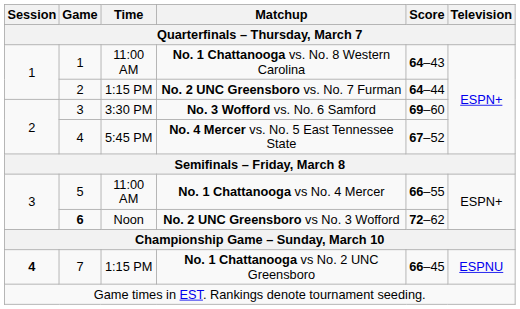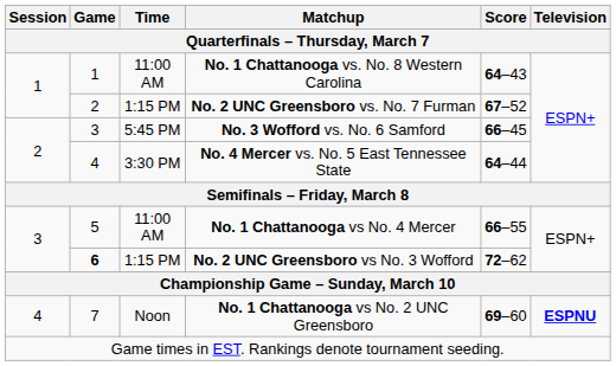No. 2 UNC Greensboro vs. No. 7 Furman | Score: 64–44 -> 67–52
No. 3 Wofford vs. No. 6 Samford | Time: 3:30 PM -> 5:45 PM
No. 3 Wofford vs. No. 6 Samford | Score: 69–60 -> 66–45
No. 4 Mercer vs. No. 5 East Tennessee State | Time: 5:45 PM -> 3:30 PM
No. 4 Mercer vs. No. 5 East Tennessee State | Score: 67–52 -> 64–44
No. 2 UNC Greensboro vs No. 3 Wofford | Time: Noon -> 1:15 PM
No. 1 Chattanooga vs No. 2 UNC Greensboro | Session: bold -> normal
No. 1 Chattanooga vs No. 2 UNC Greensboro | Time: 1:15 PM -> Noon
No. 1 Chattanooga vs No. 2 UNC Greensboro | Score: 66–45 -> 69–60
No. 1 Chattanooga vs No. 2 UNC Greensboro | Television: normal -> bold
